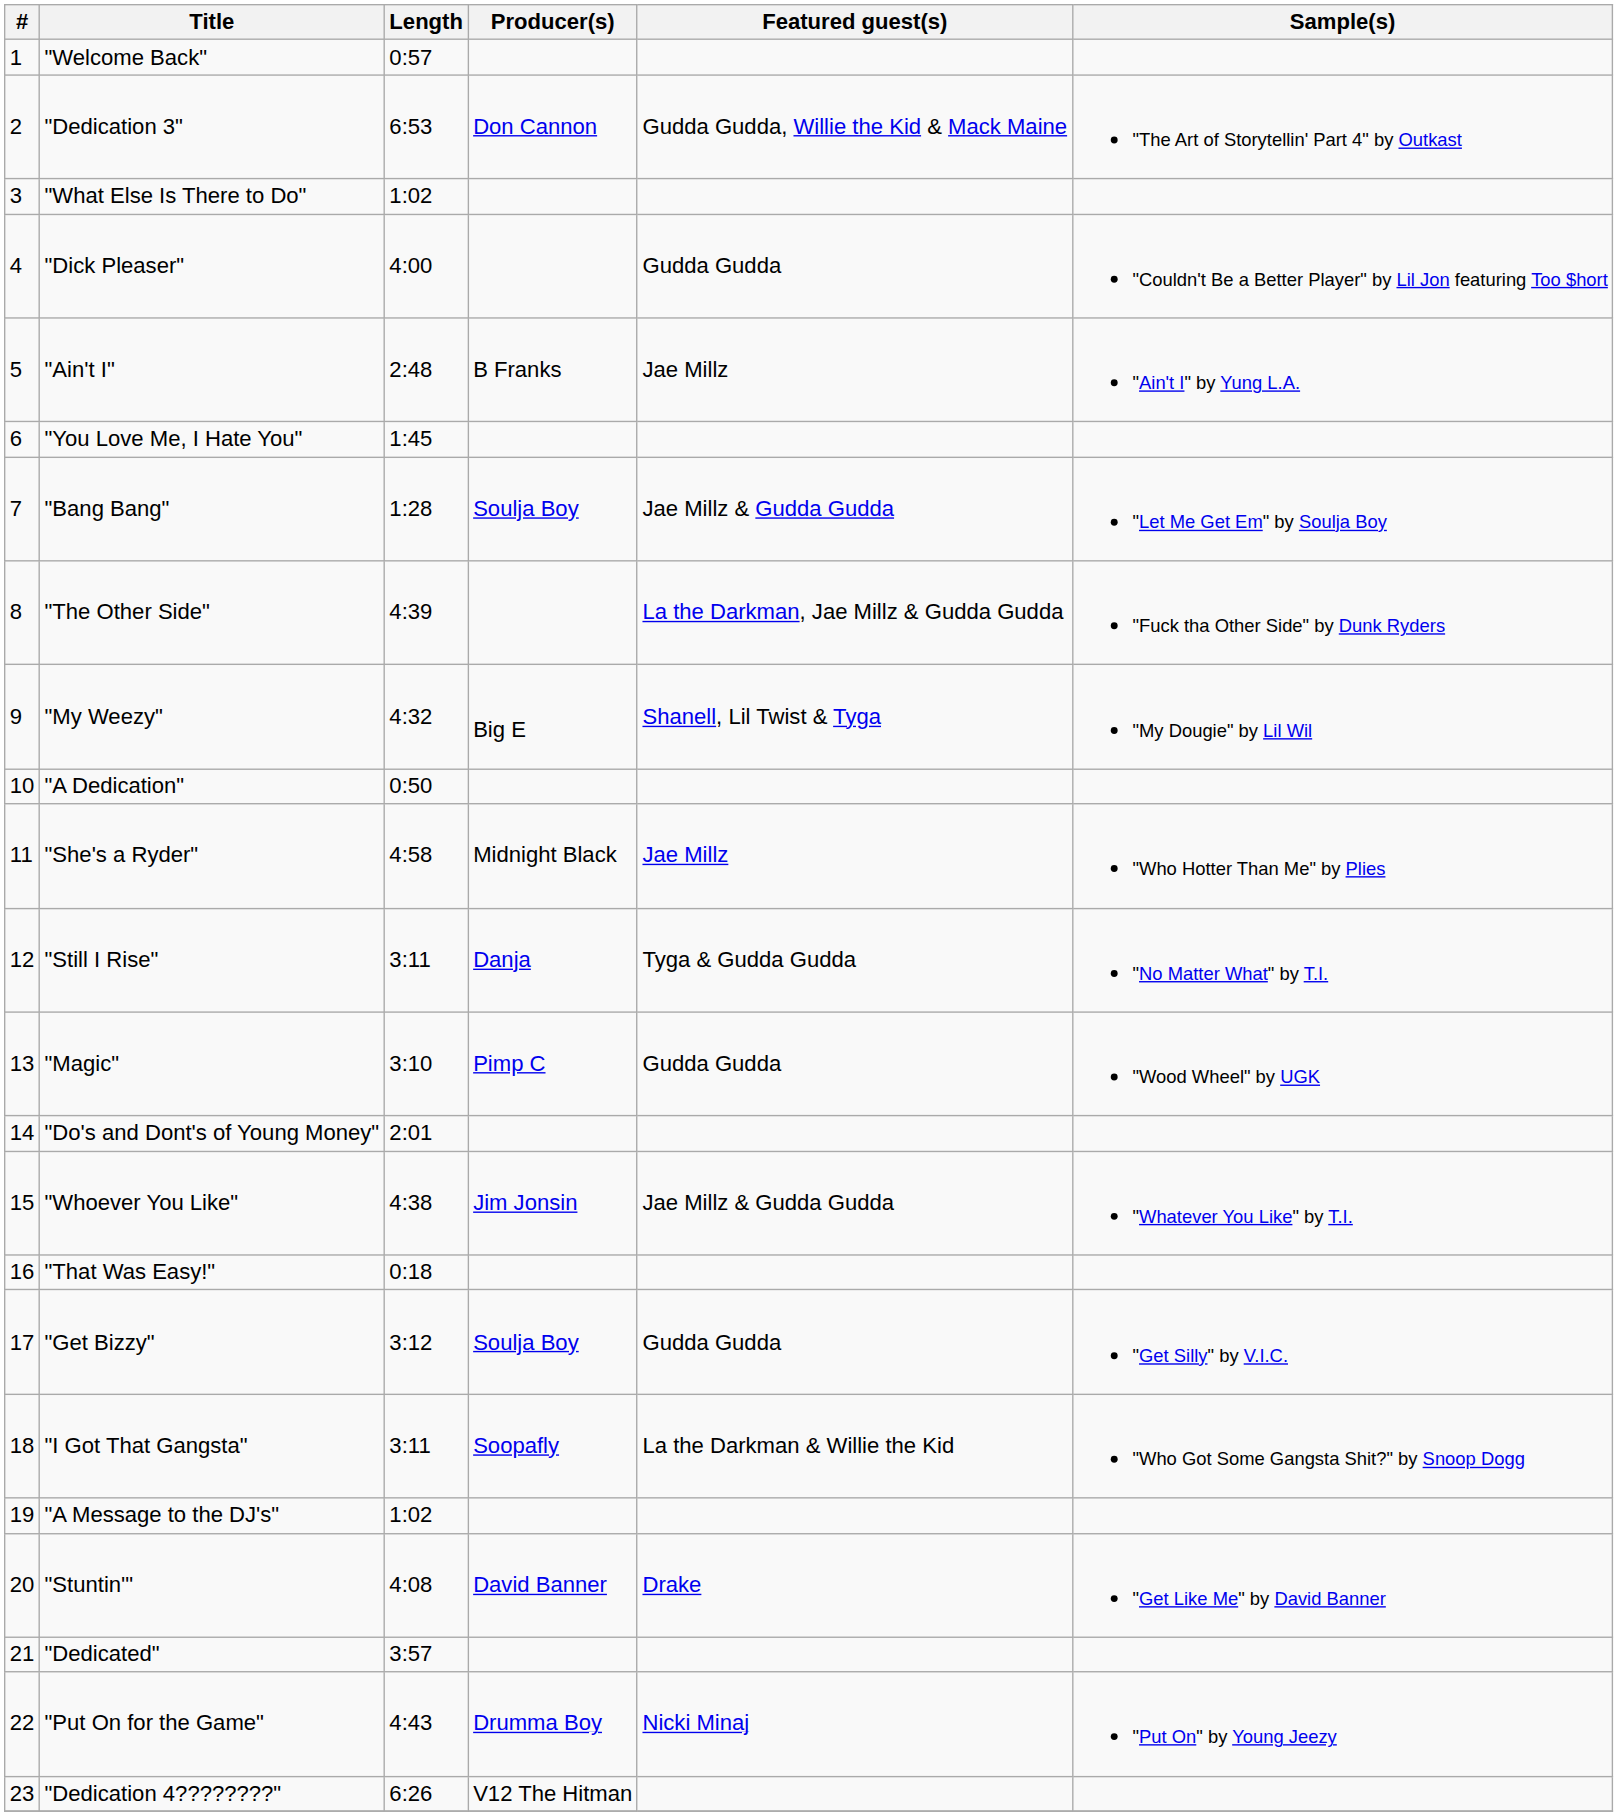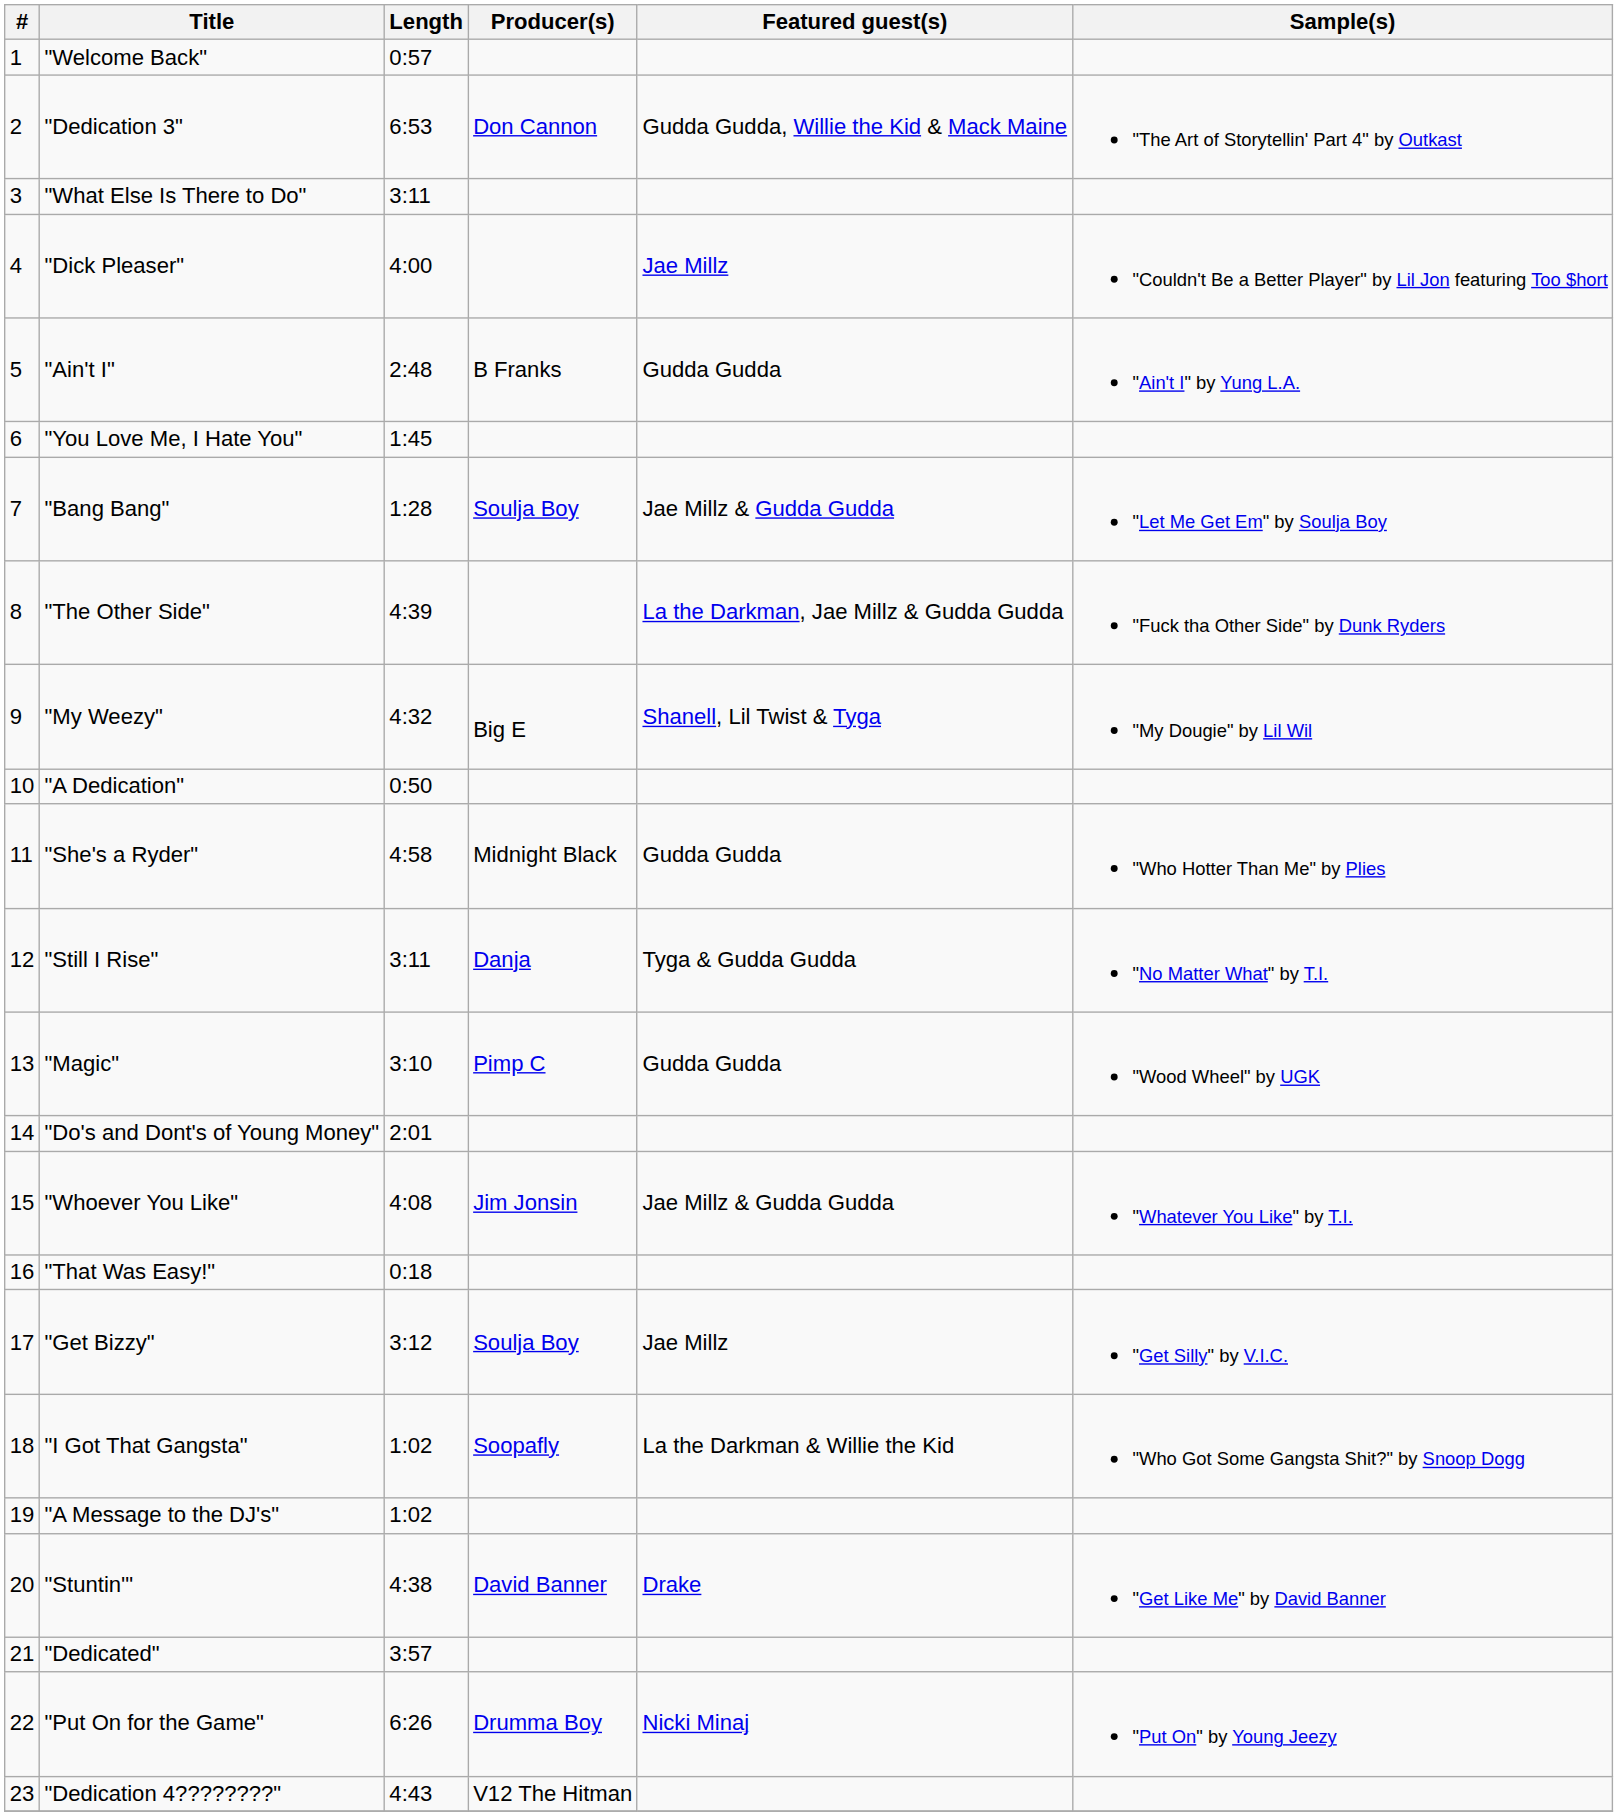"What Else Is There to Do" | Length: 1:02 -> 3:11
"Dick Pleaser" | Featured guest(s): Gudda Gudda -> Jae Millz
"Ain't I" | Featured guest(s): Jae Millz -> Gudda Gudda
"She's a Ryder" | Featured guest(s): Jae Millz -> Gudda Gudda
"Whoever You Like" | Length: 4:38 -> 4:08
"Get Bizzy" | Featured guest(s): Gudda Gudda -> Jae Millz
"I Got That Gangsta" | Length: 3:11 -> 1:02
"Stuntin'" | Length: 4:08 -> 4:38
"Put On for the Game" | Length: 4:43 -> 6:26
"Dedication 4????????" | Length: 6:26 -> 4:43
